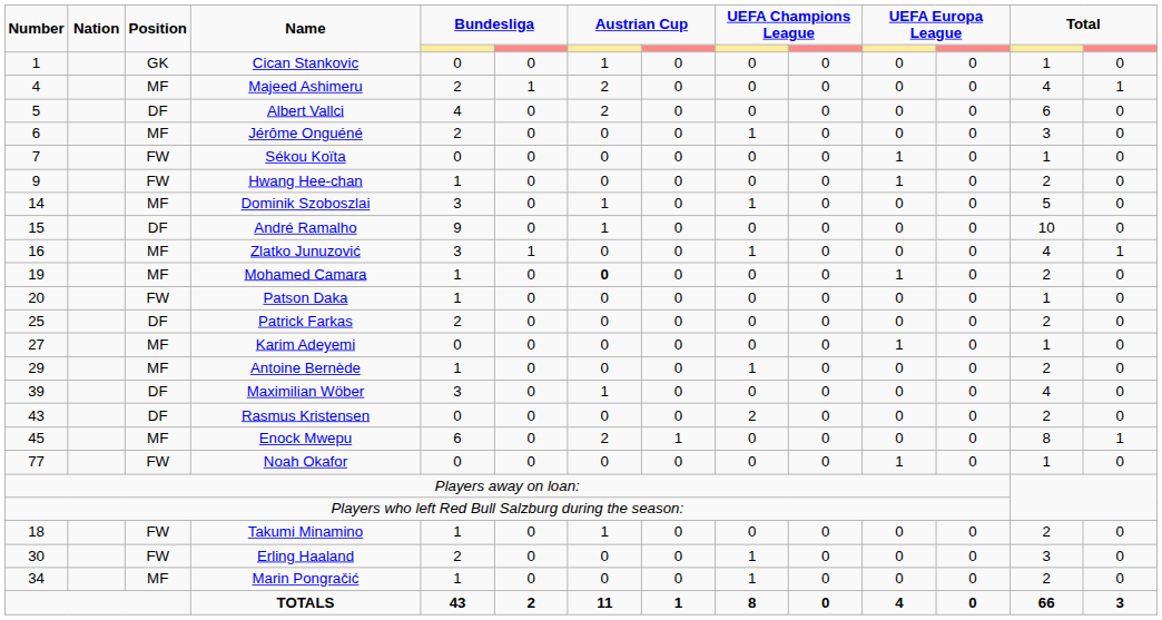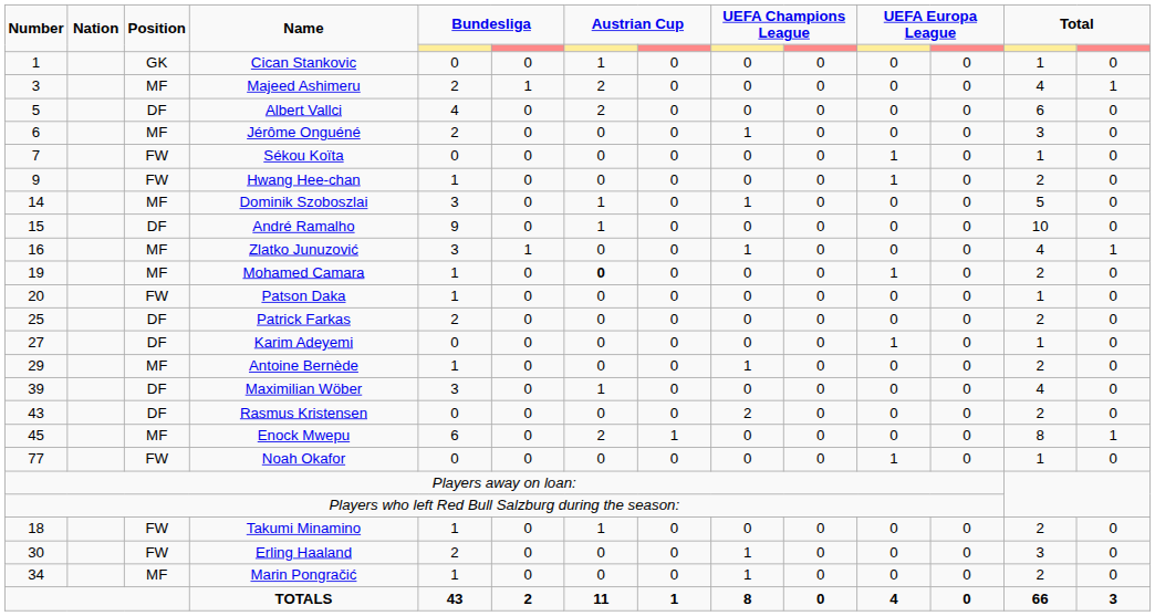Majeed Ashimeru | Number: 4 -> 3
Karim Adeyemi | Position: MF -> DF
